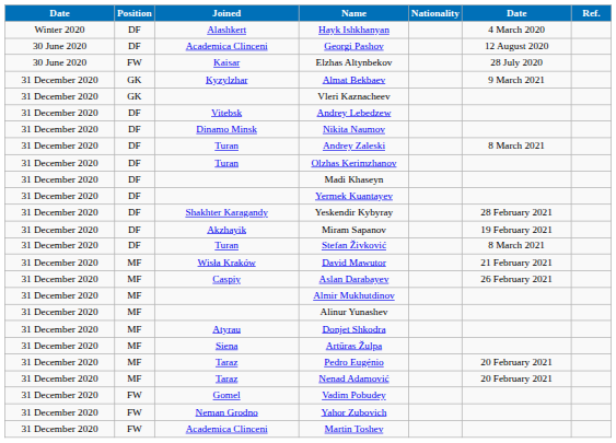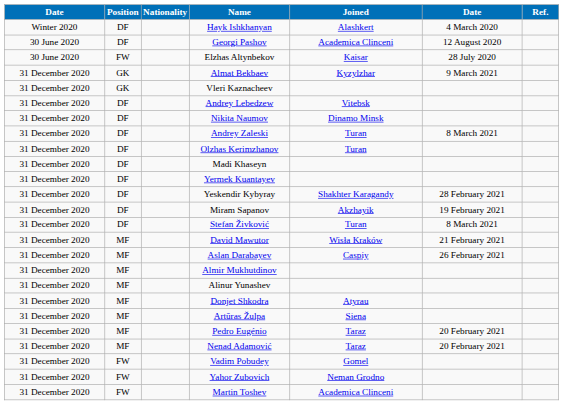columns swapped: Nationality <-> Joined
